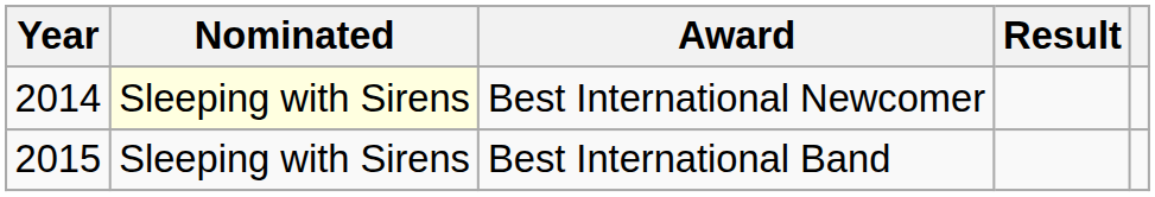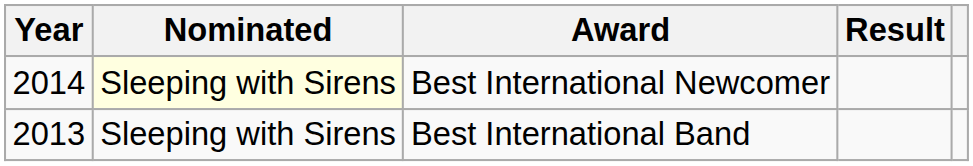Best International Band | Year: 2015 -> 2013
